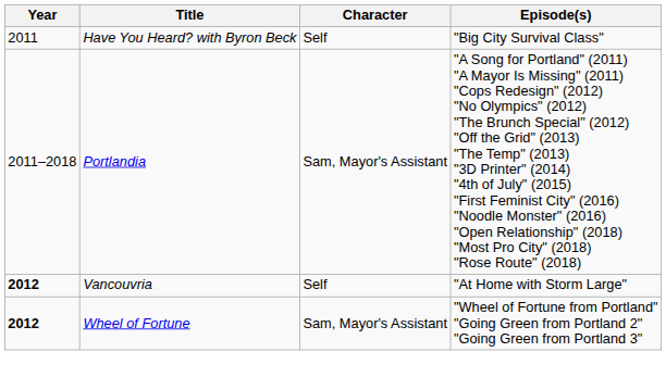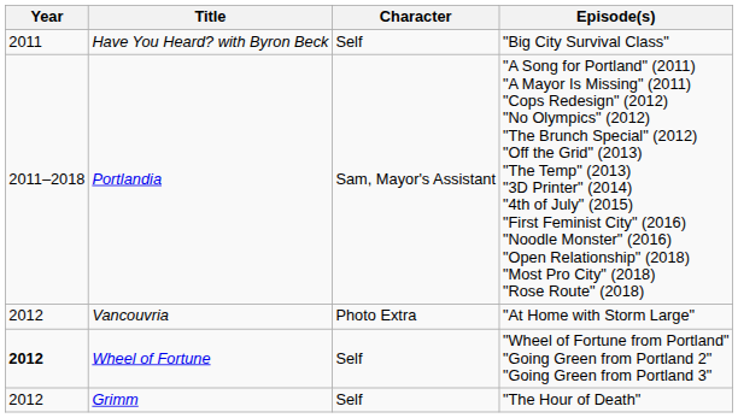Vancouvria | Year: bold -> normal
Vancouvria | Character: Self -> Photo Extra
Wheel of Fortune | Character: Sam, Mayor's Assistant -> Self
+ row: 2012 | Grimm | Self | "The Hour of Death"
